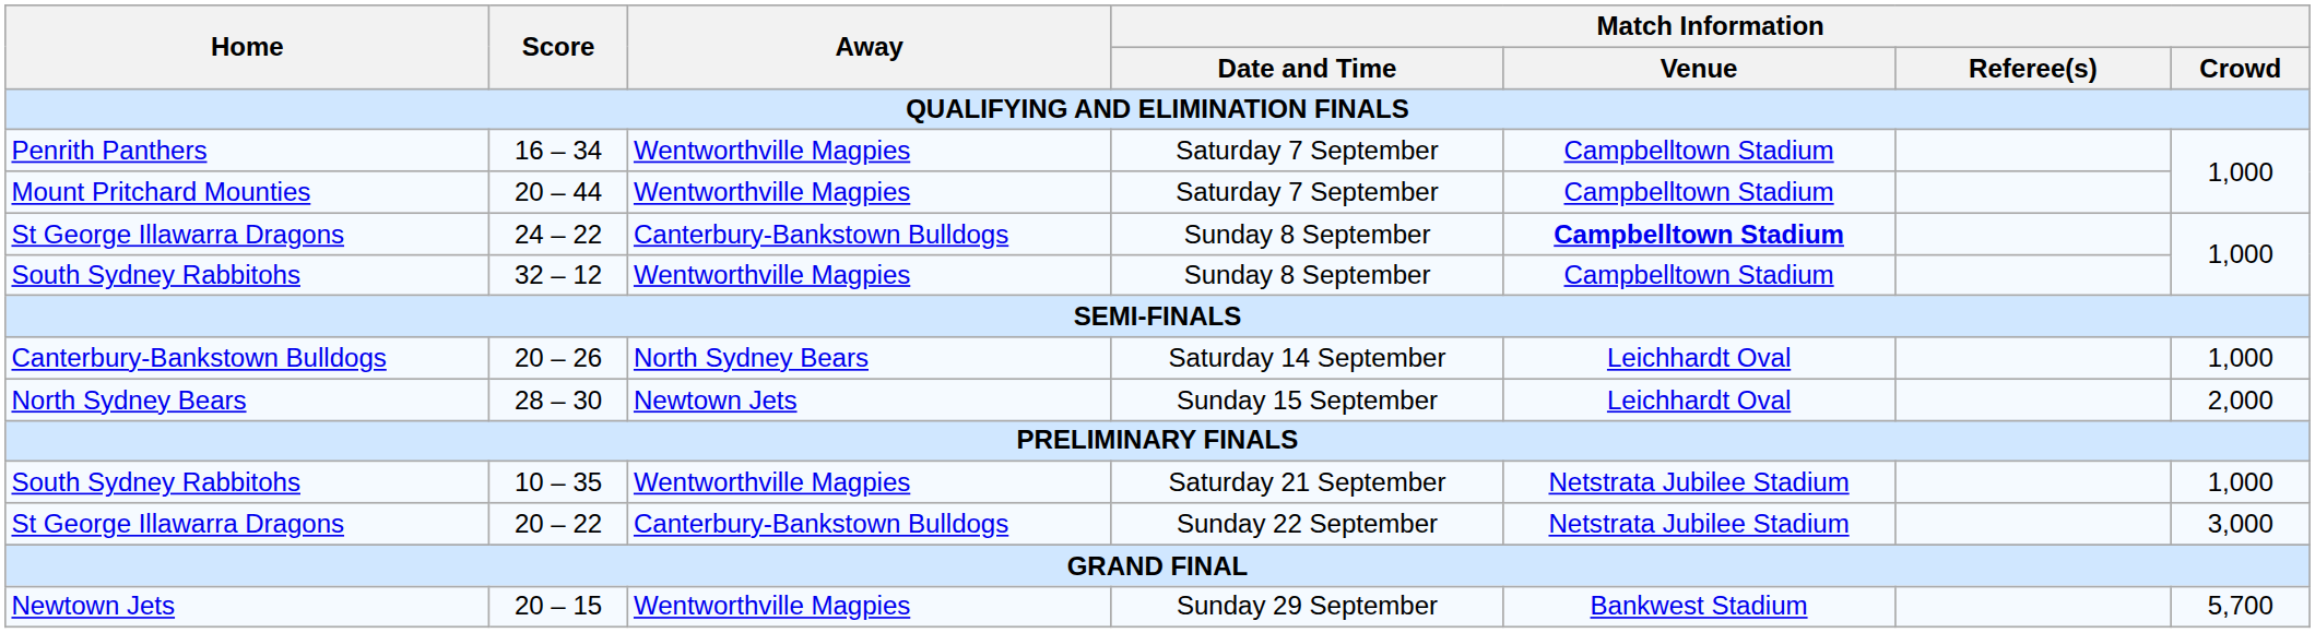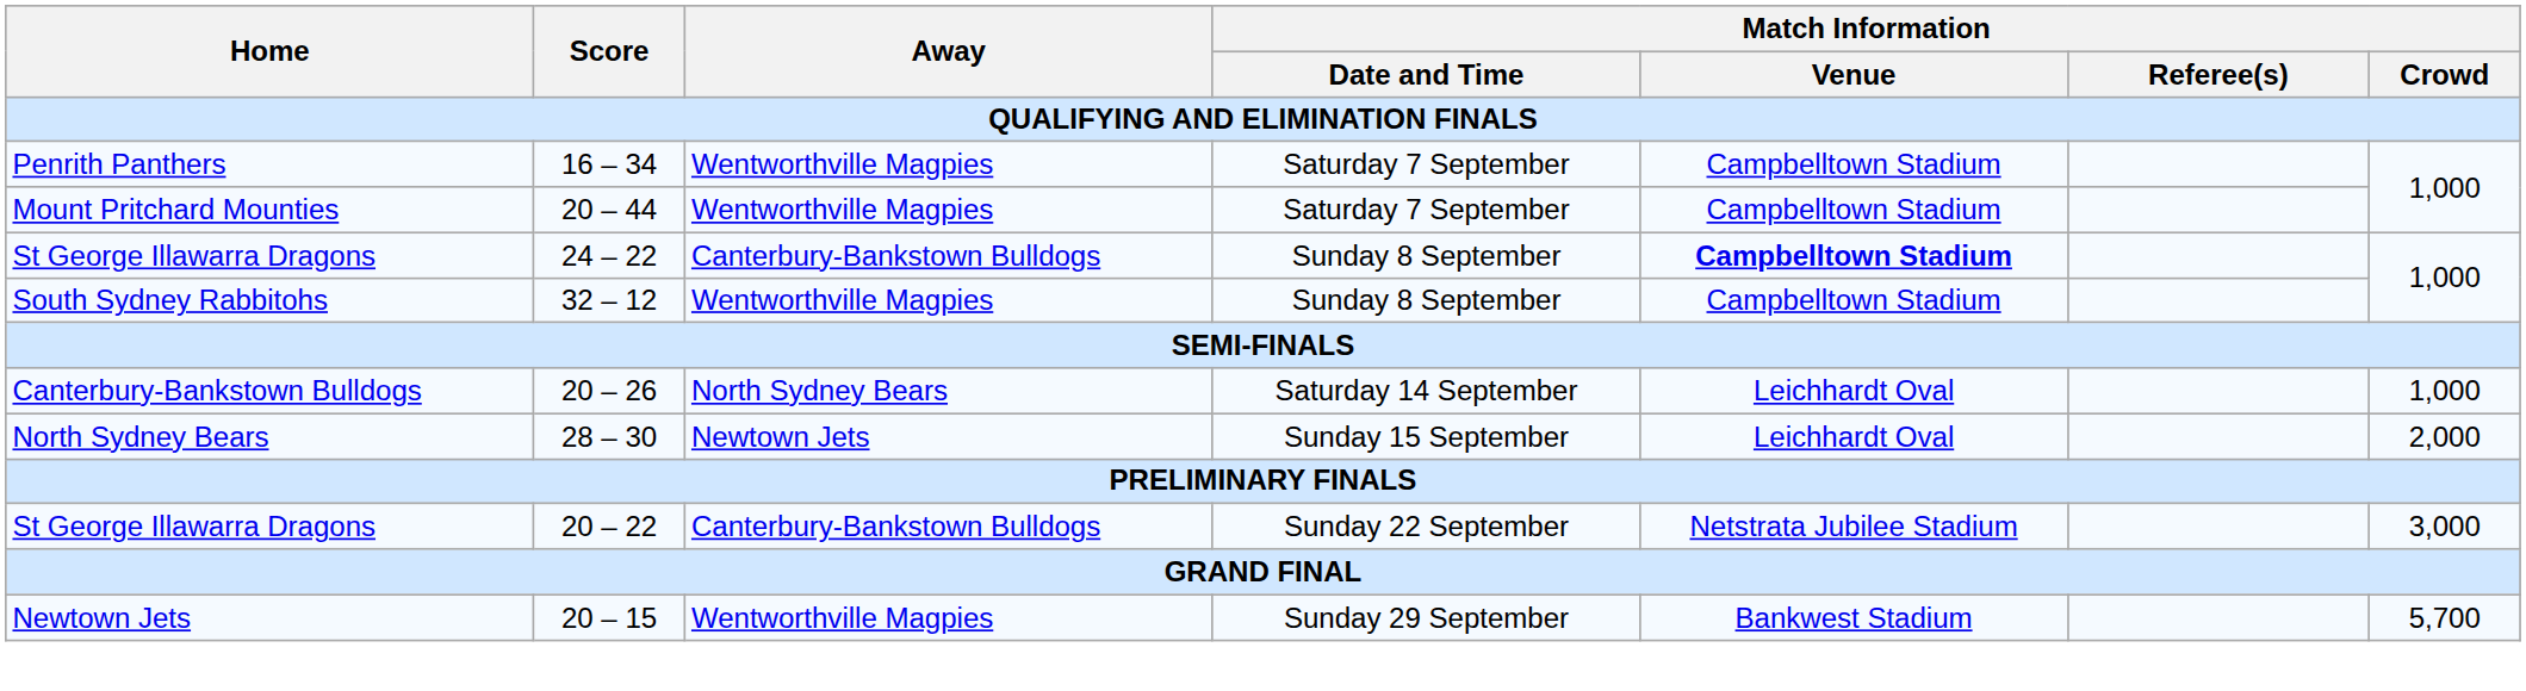- row: South Sydney Rabbitohs | 10 – 35 | Wentworthville Magpies | Saturday 21 September | Netstrata Jubilee Stadium | 1,000
